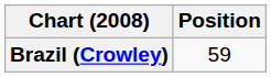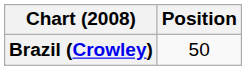Brazil (Crowley) | Position: 59 -> 50
